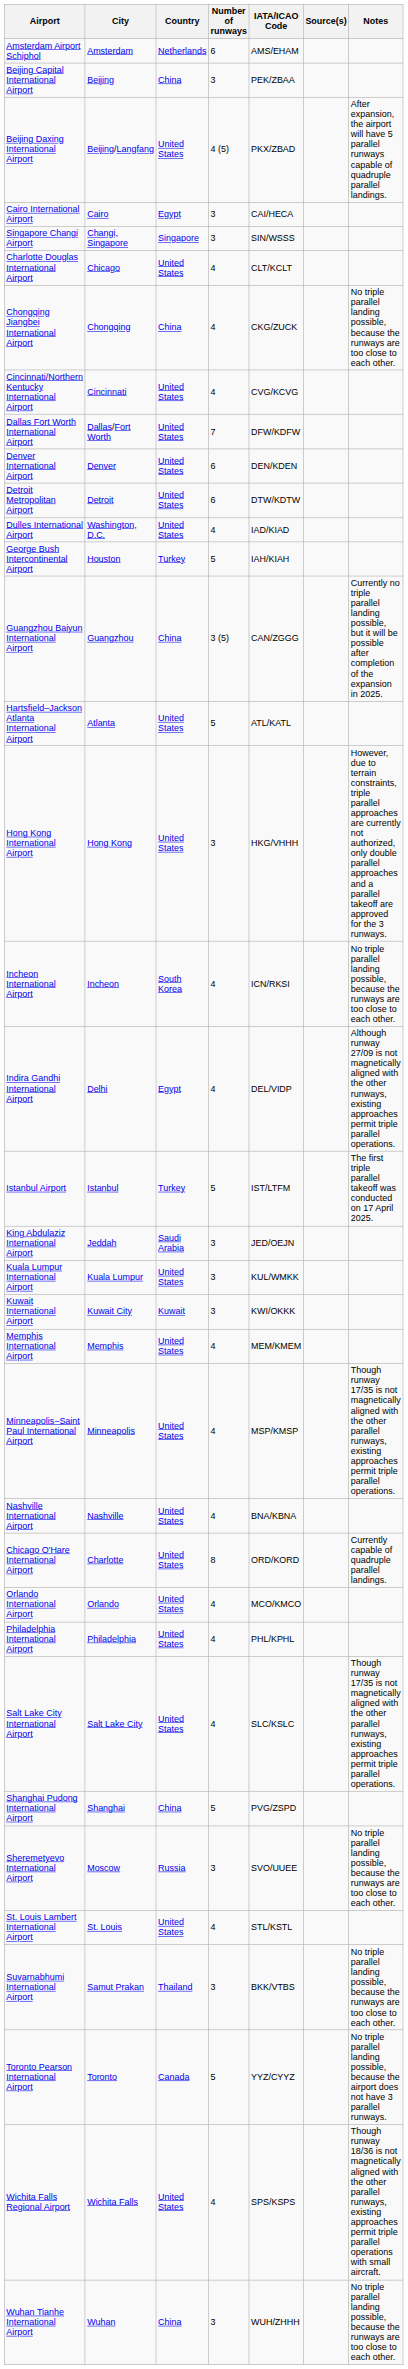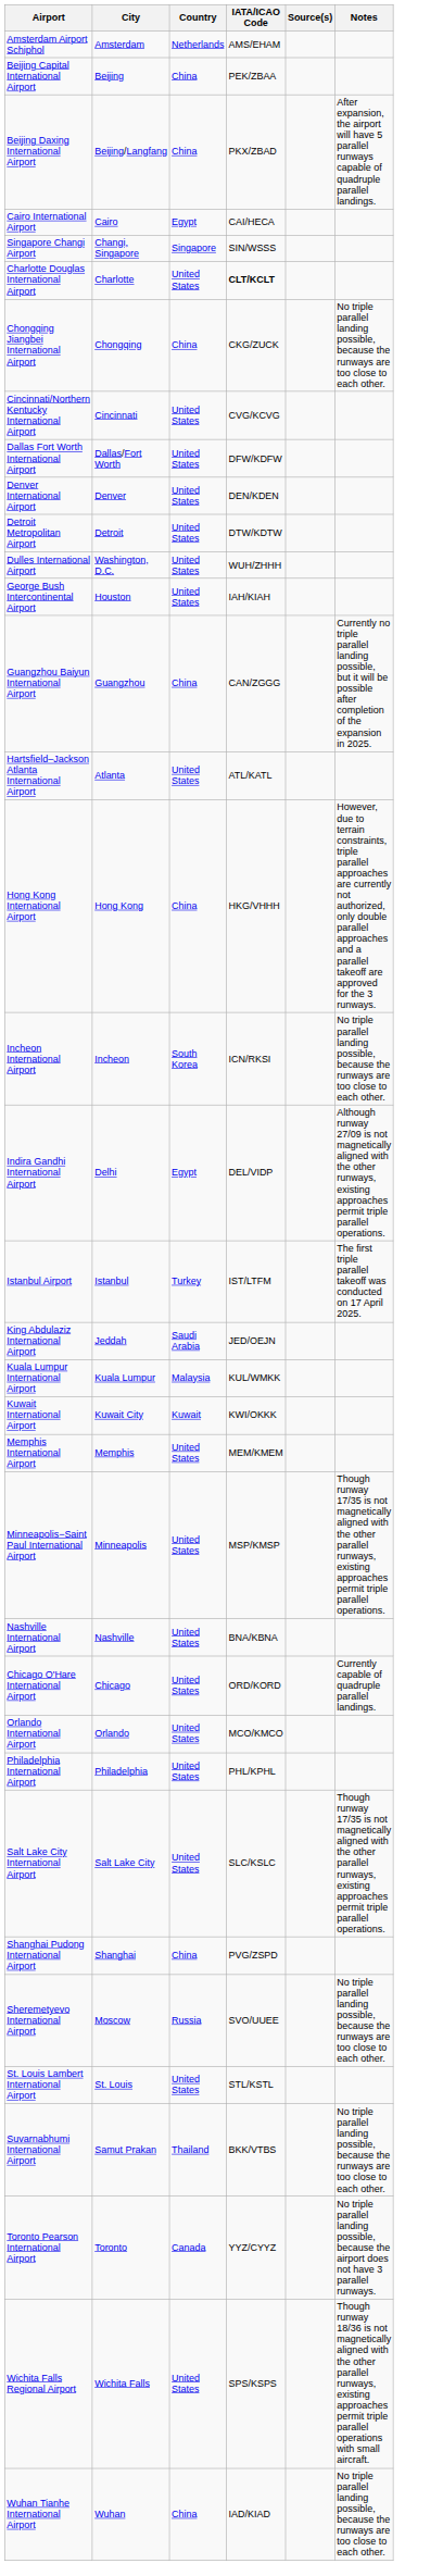- column: Number of runways | 6 | 3 | 4 (5) | 3 | 3 | 4 | 4 | 4 | 7 | 6 | 6 | 4 | 5 | 3 (5) | 5 | 3 | 4 | 4 | 5 | 3 | 3 | 3 | 4 | 4 | 4 | 8 | 4 | 4 | 4 | 5 | 3 | 4 | 3 | 5 | 4 | 3
Beijing Daxing International Airport | Country: United States -> China
Charlotte Douglas International Airport | City: Chicago -> Charlotte
Charlotte Douglas International Airport | IATA/ICAO Code: normal -> bold
Dulles International Airport | IATA/ICAO Code: IAD/KIAD -> WUH/ZHHH
George Bush Intercontinental Airport | Country: Turkey -> United States
Hong Kong International Airport | Country: United States -> China
Kuala Lumpur International Airport | Country: United States -> Malaysia
Chicago O'Hare International Airport | City: Charlotte -> Chicago
Wuhan Tianhe International Airport | IATA/ICAO Code: WUH/ZHHH -> IAD/KIAD
